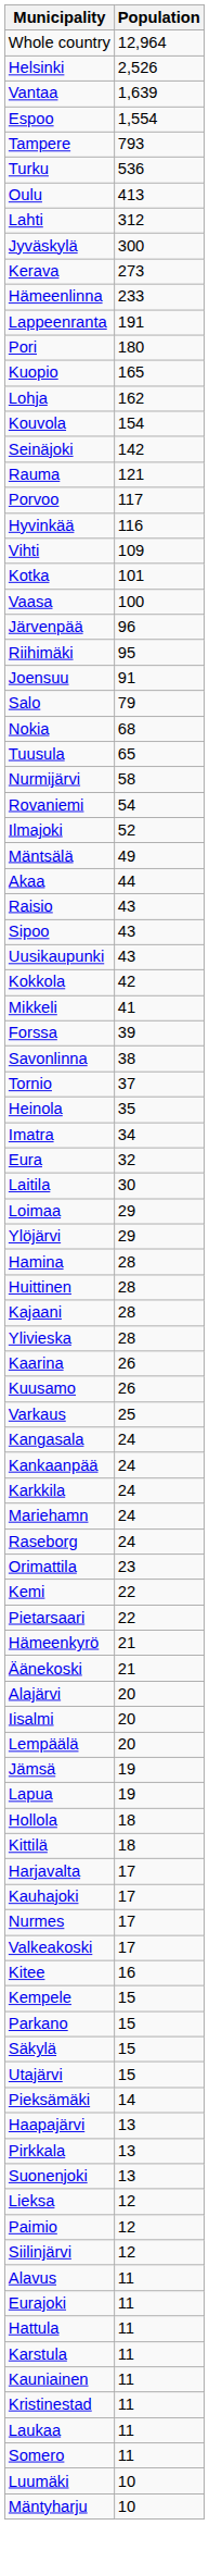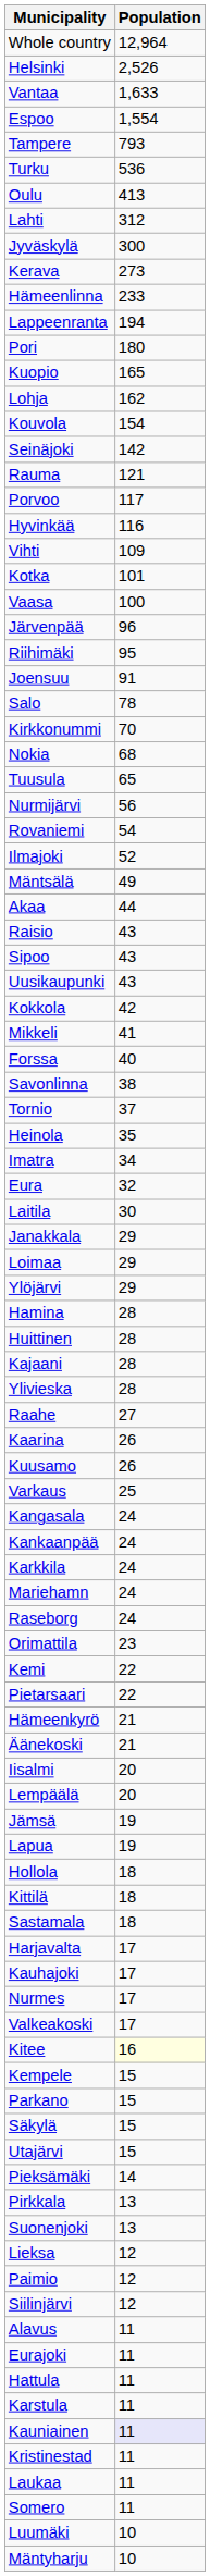Vantaa | Population: 1,639 -> 1,633
Lappeenranta | Population: 191 -> 194
Salo | Population: 79 -> 78
+ row: Kirkkonummi | 70
Nurmijärvi | Population: 58 -> 56
Forssa | Population: 39 -> 40
+ row: Janakkala | 29
+ row: Raahe | 27
- row: Alajärvi | 20
+ row: Sastamala | 18
Kitee | Population: no background -> lightyellow background
- row: Haapajärvi | 13
Kauniainen | Population: no background -> lavender background
